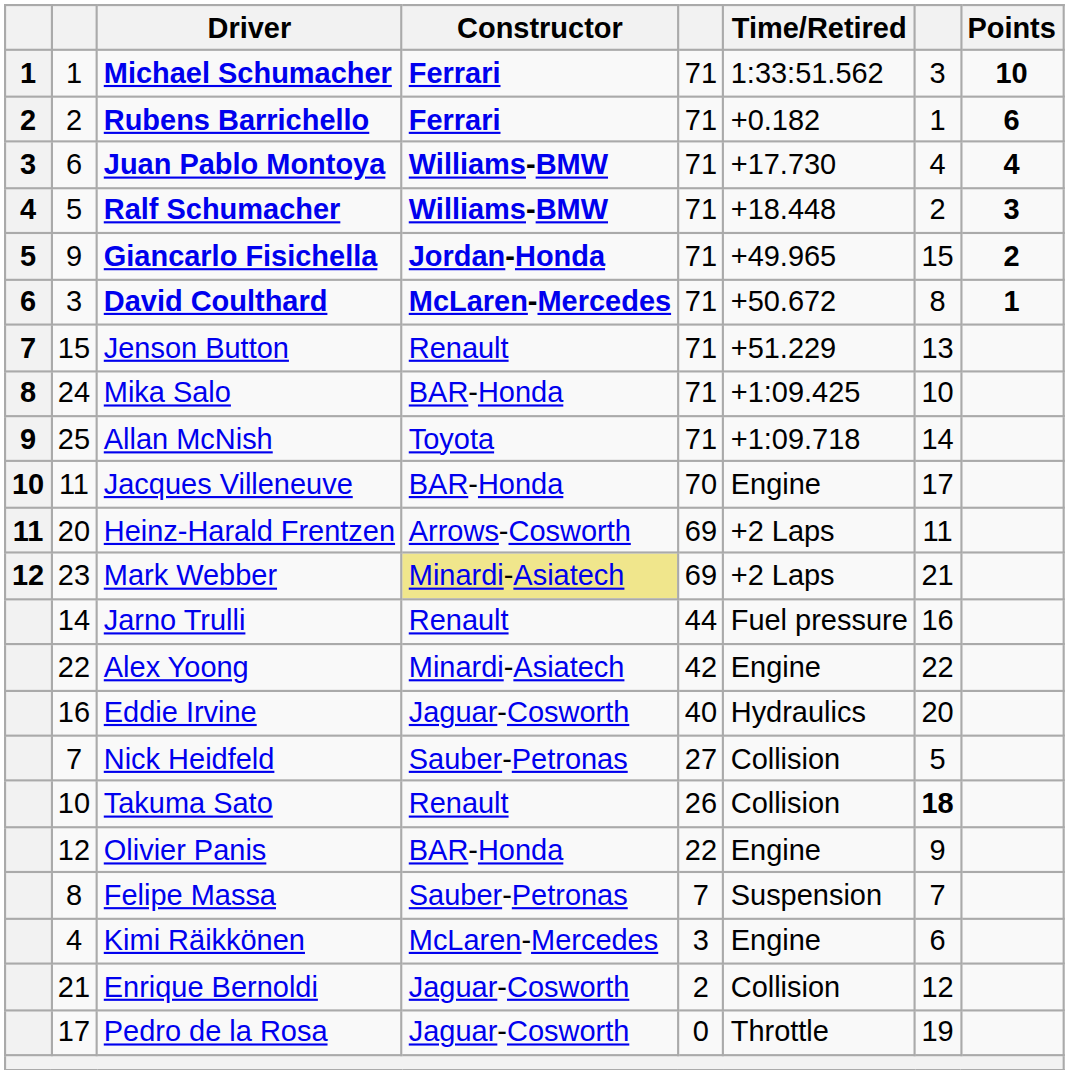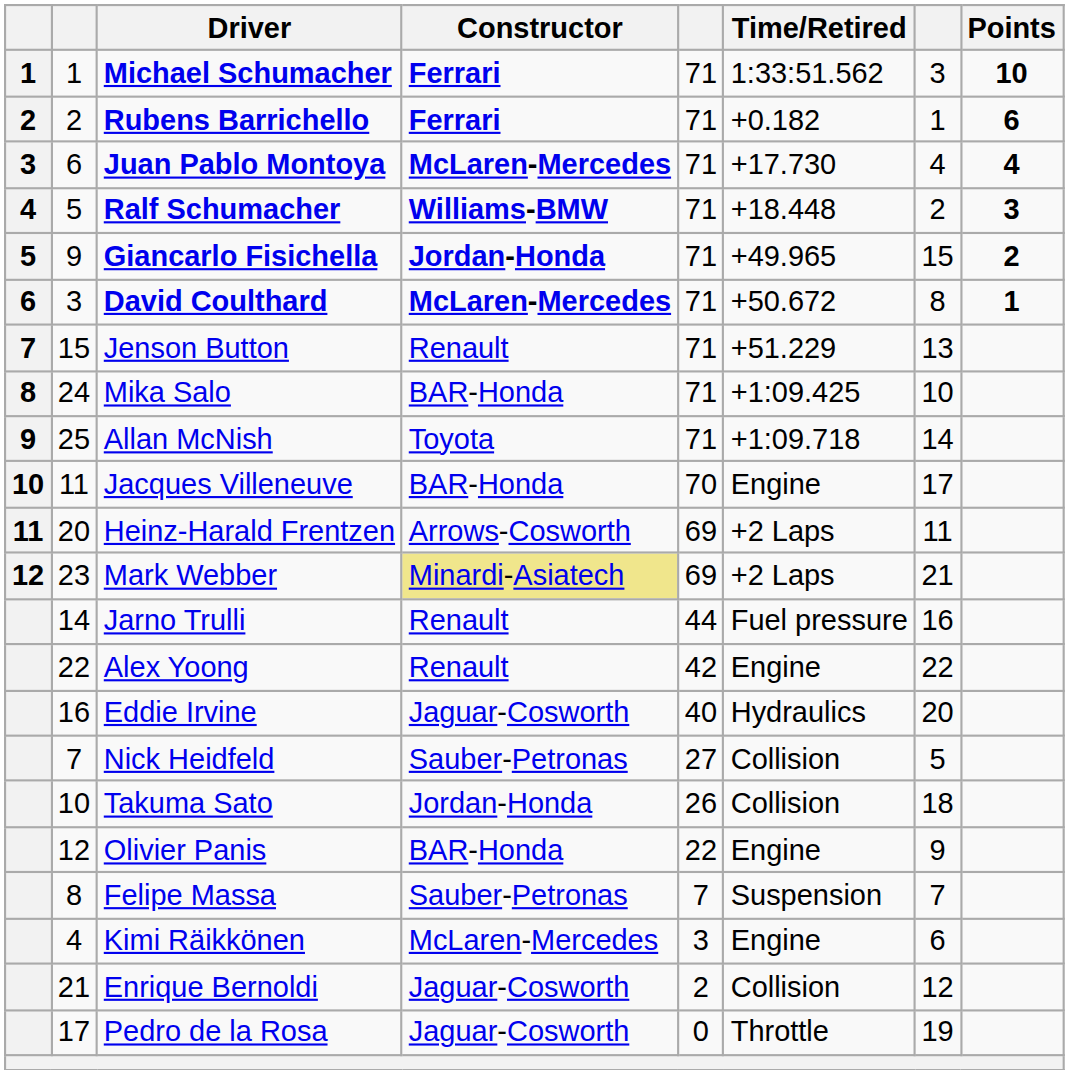Juan Pablo Montoya | Constructor: Williams-BMW -> McLaren-Mercedes
Alex Yoong | Constructor: Minardi-Asiatech -> Renault
Takuma Sato | Constructor: Renault -> Jordan-Honda
Takuma Sato | column 7: bold -> normal
